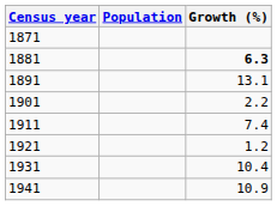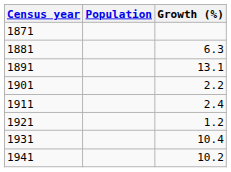1881 | Growth (%): bold -> normal
1911 | Growth (%): 7.4 -> 2.4
1941 | Growth (%): 10.9 -> 10.2
